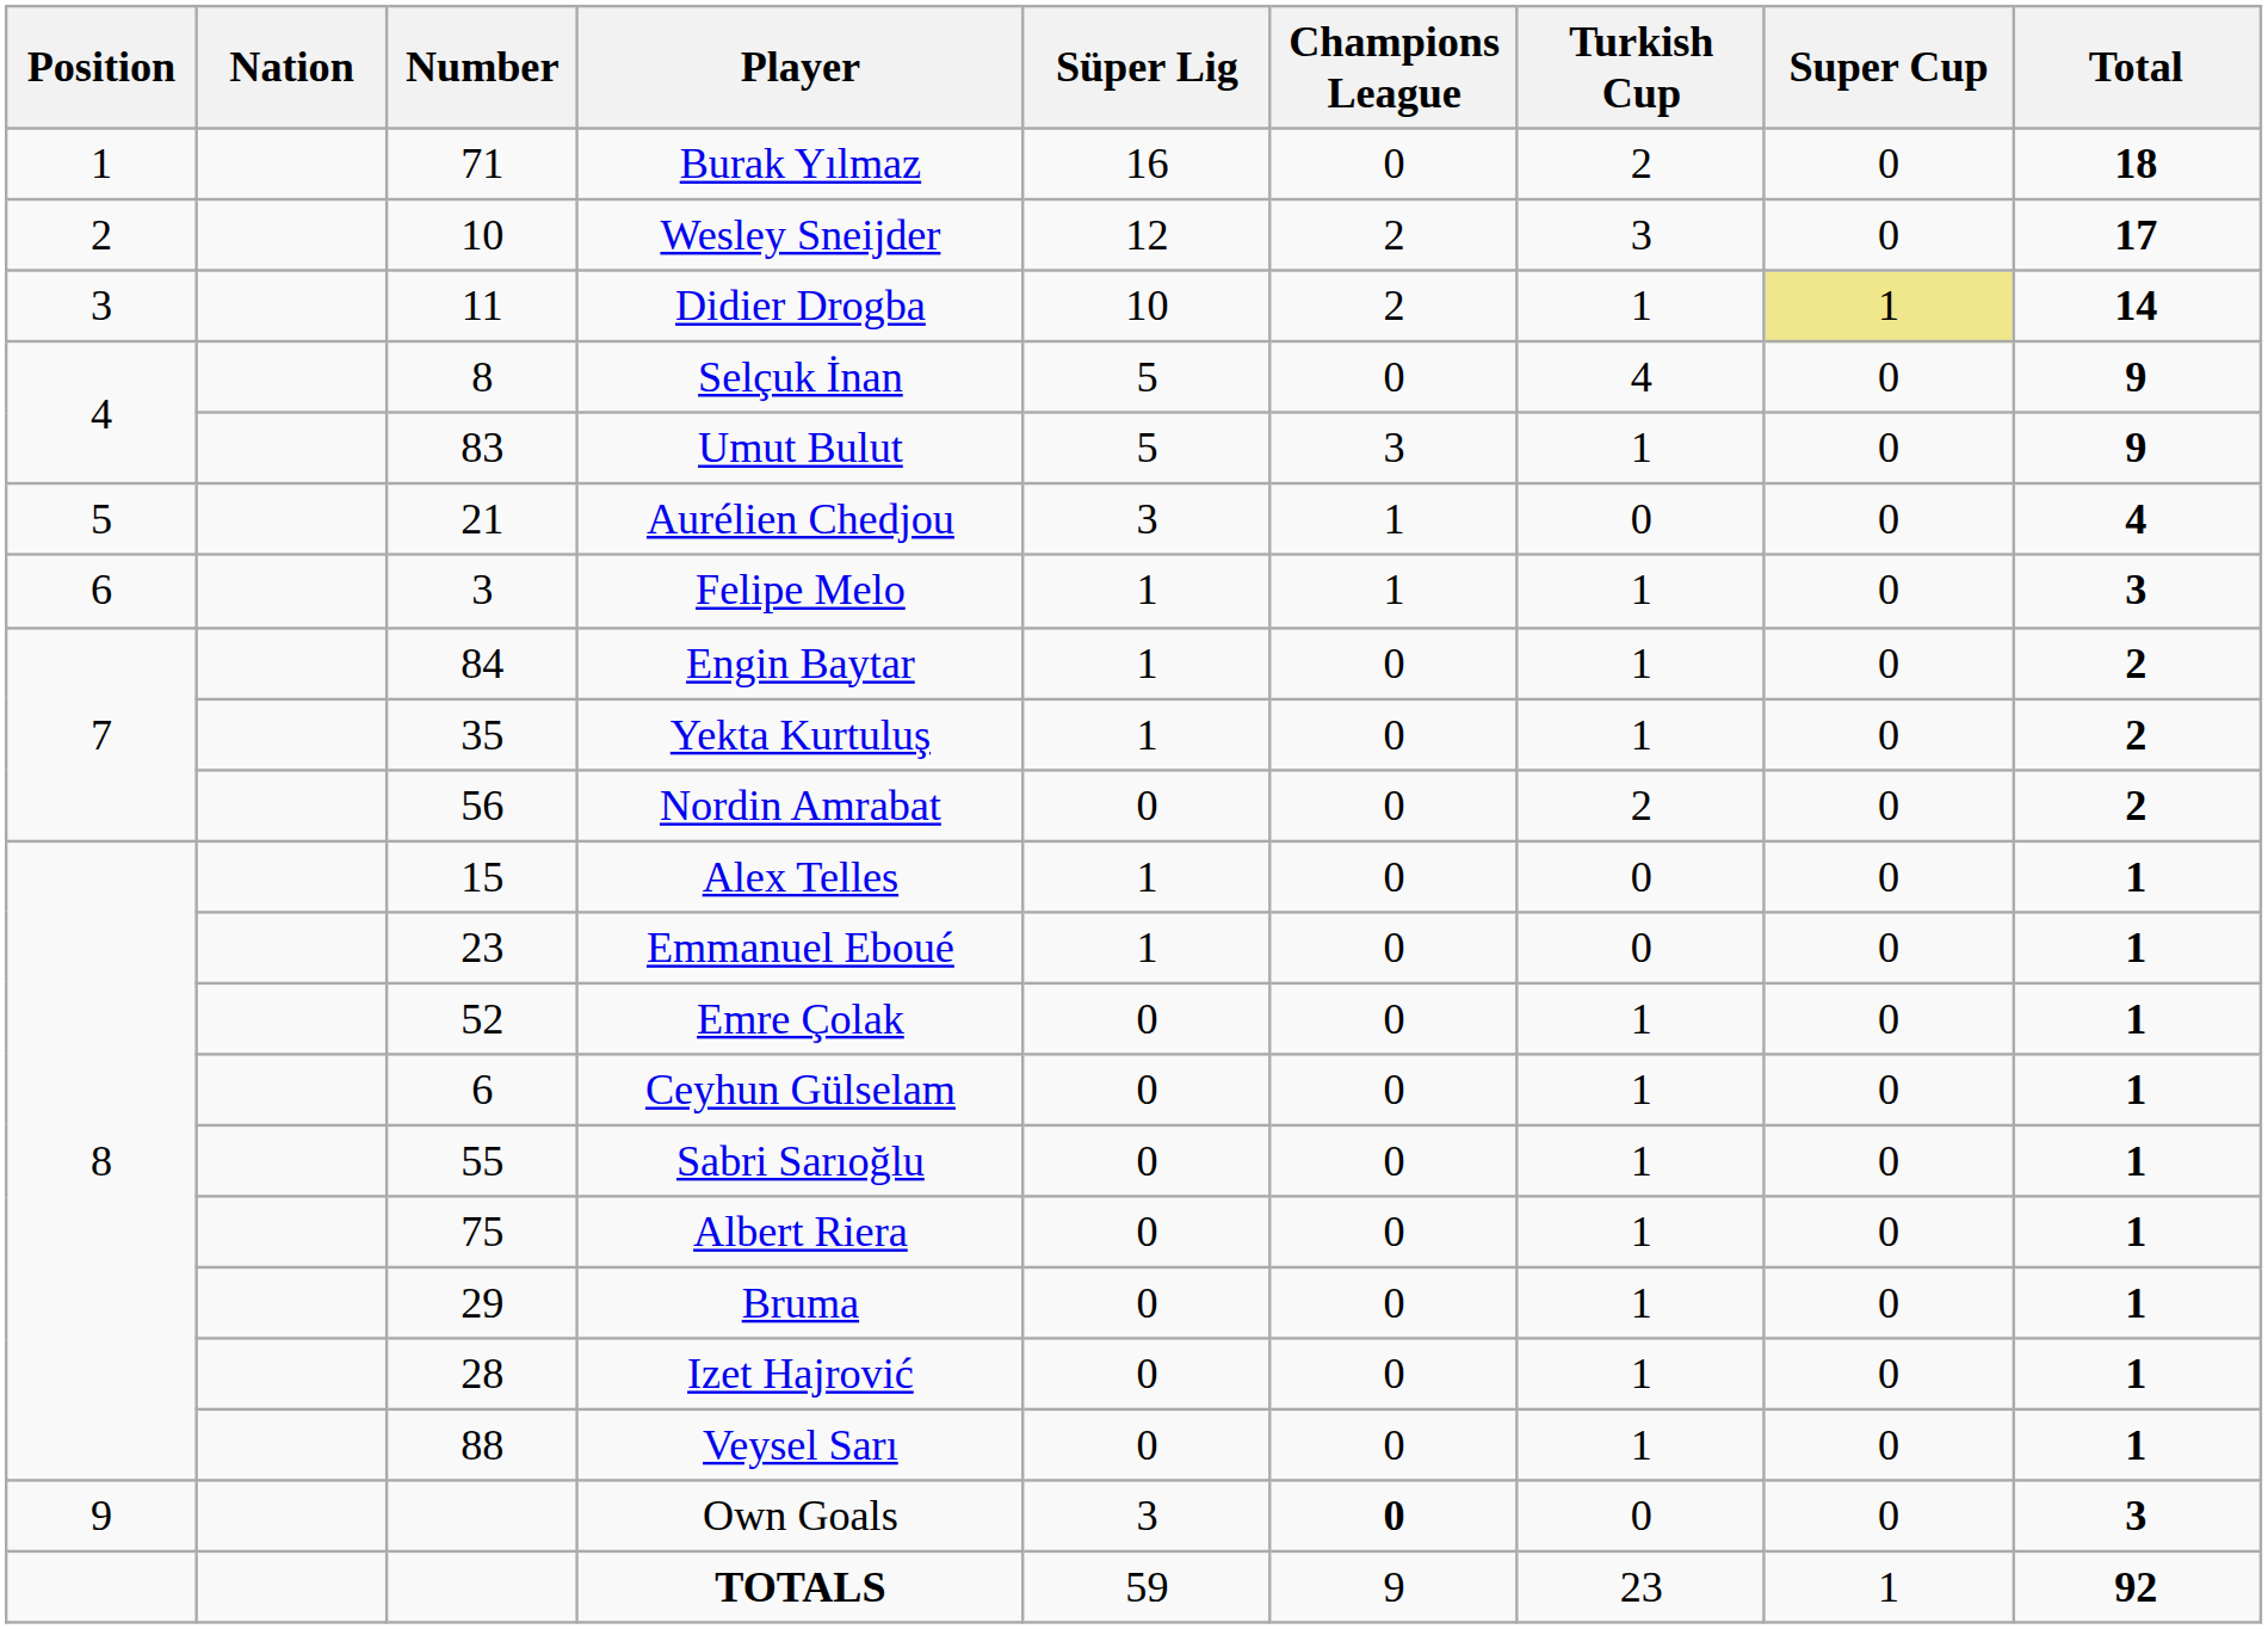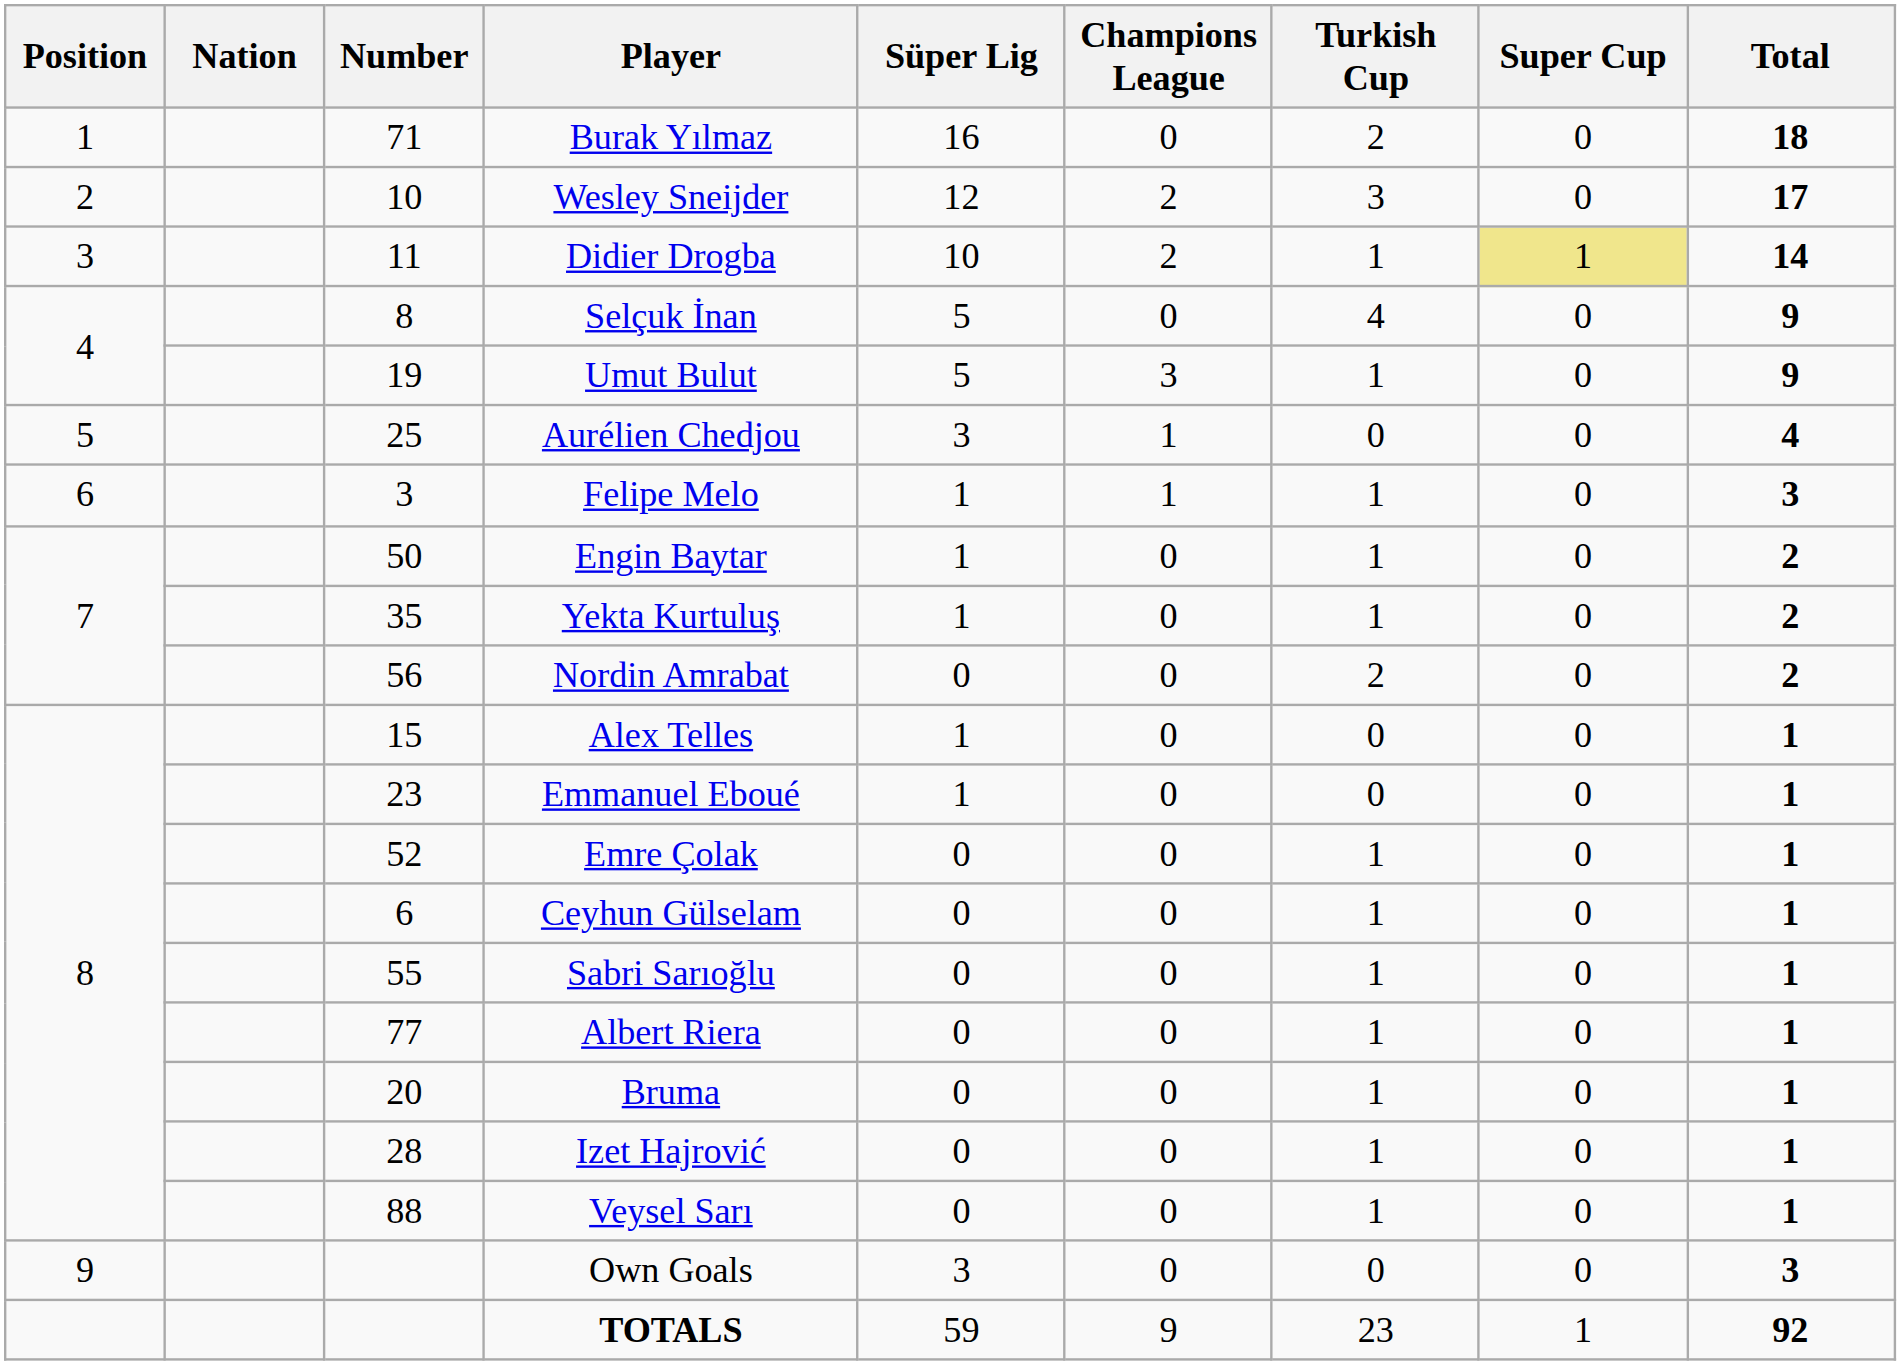Umut Bulut | Number: 83 -> 19
Aurélien Chedjou | Number: 21 -> 25
Engin Baytar | Number: 84 -> 50
Albert Riera | Number: 75 -> 77
Bruma | Number: 29 -> 20
Own Goals | Champions League: bold -> normal
